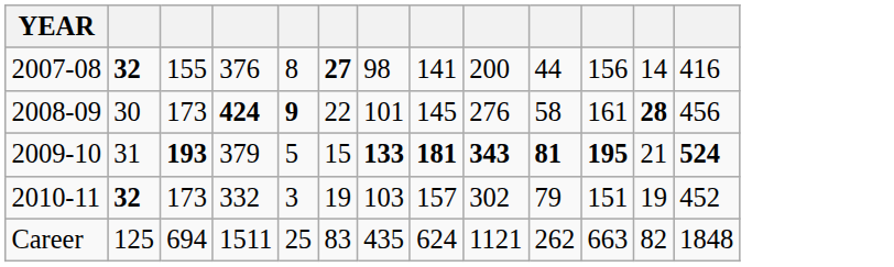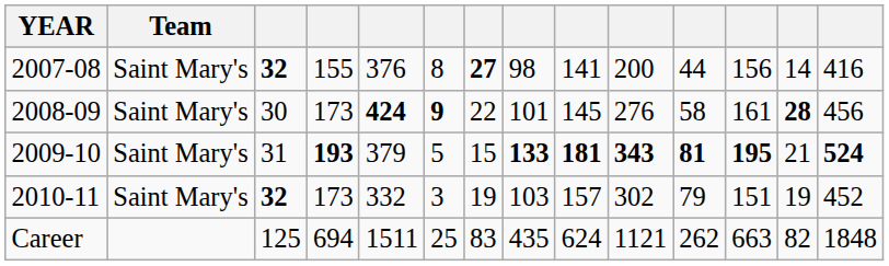+ column: Team | Saint Mary's | Saint Mary's | Saint Mary's | Saint Mary's
